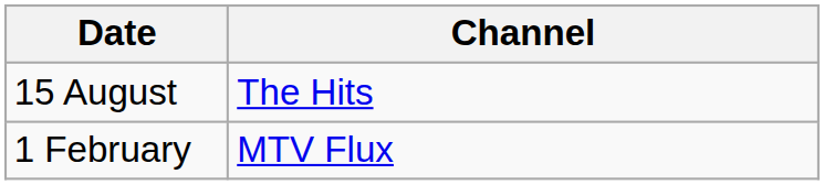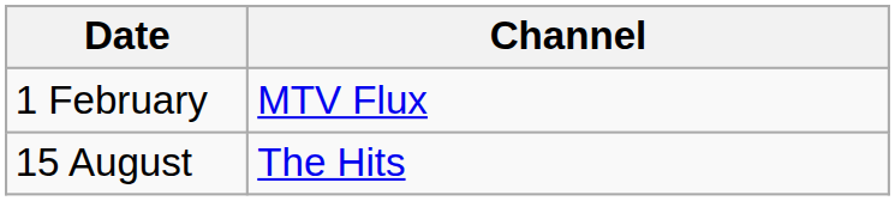rows swapped: 1 February <-> 15 August
